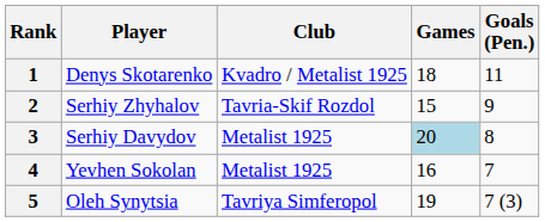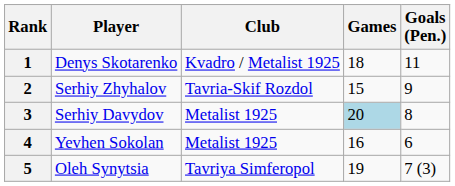4 | Goals (Pen.): 7 -> 6
